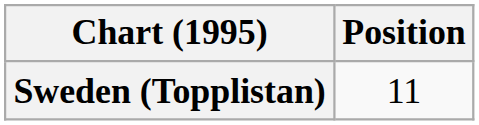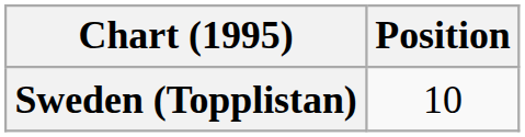Sweden (Topplistan) | Position: 11 -> 10
